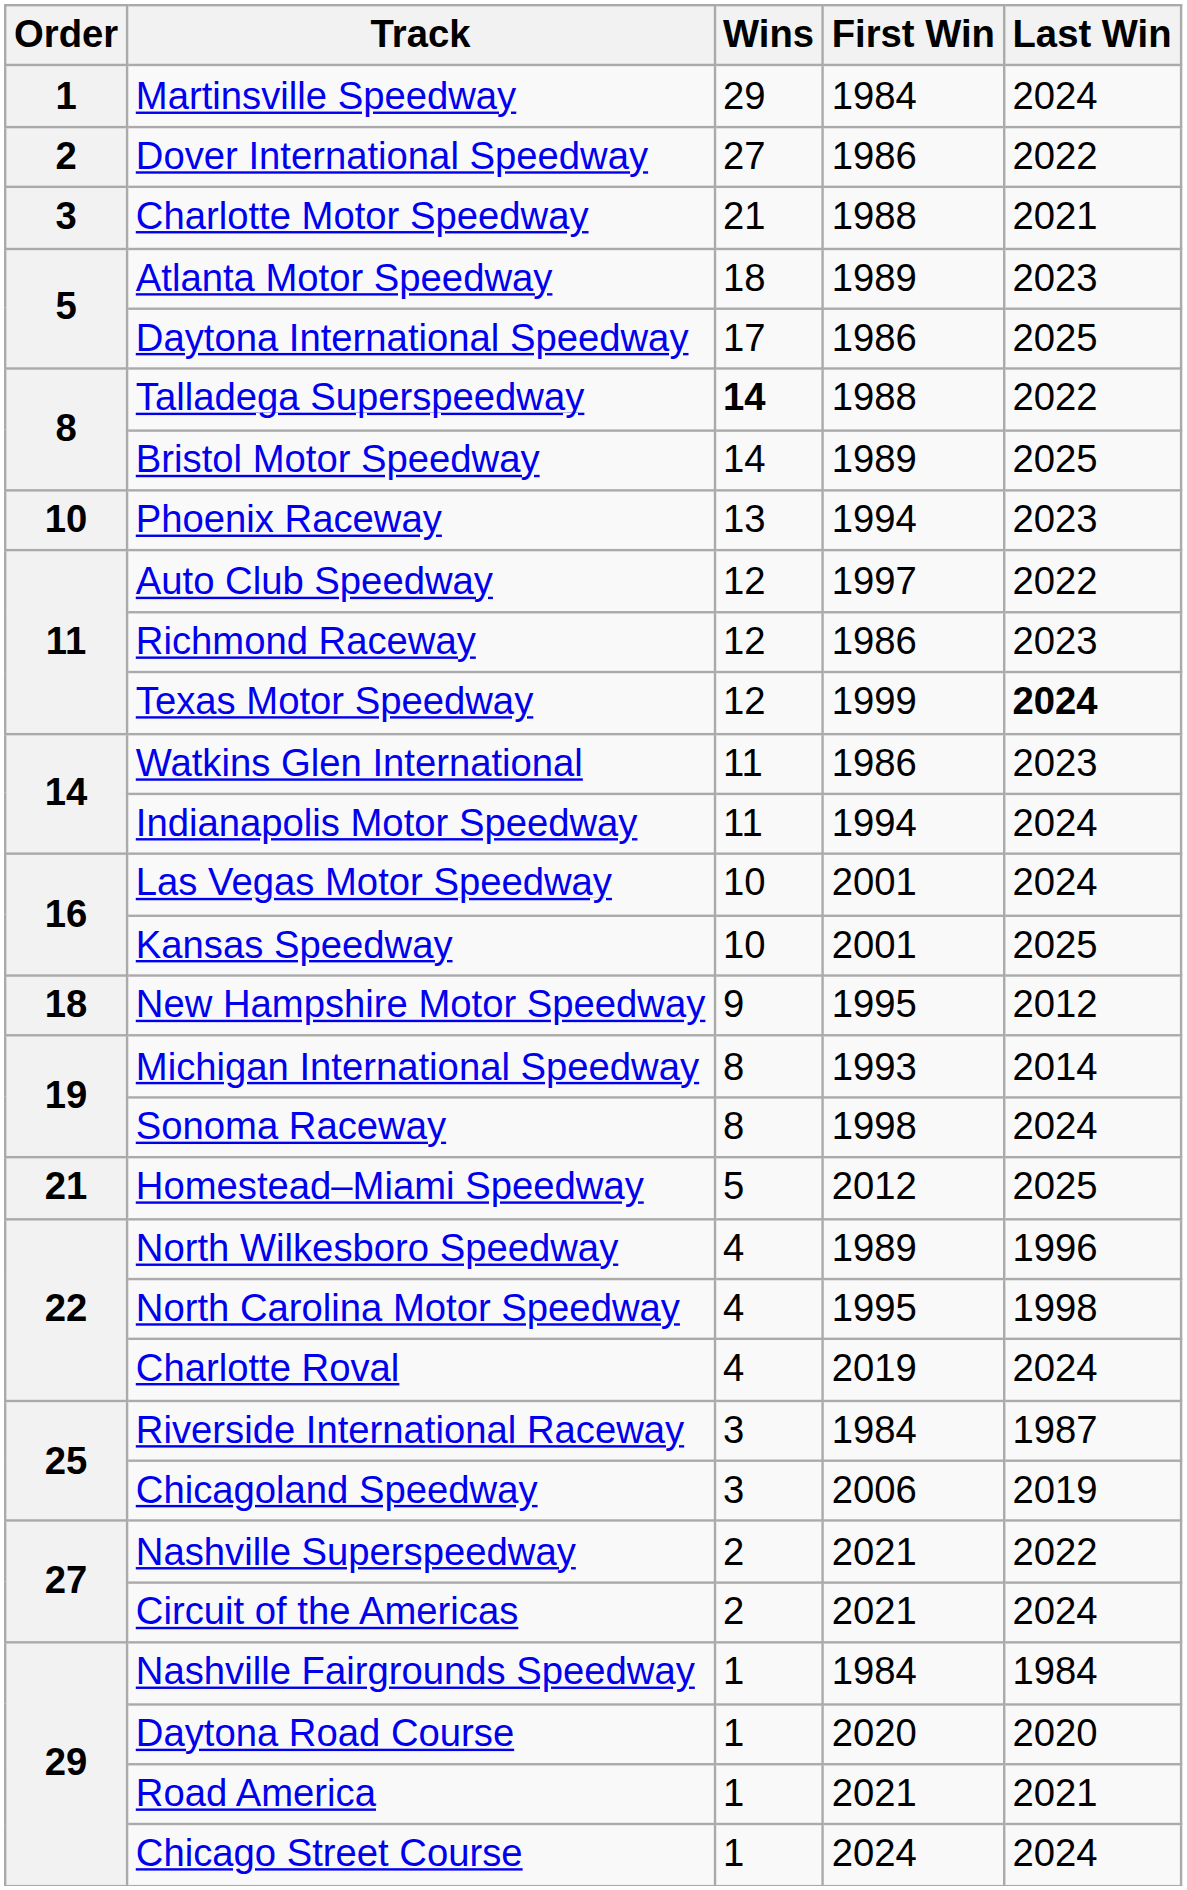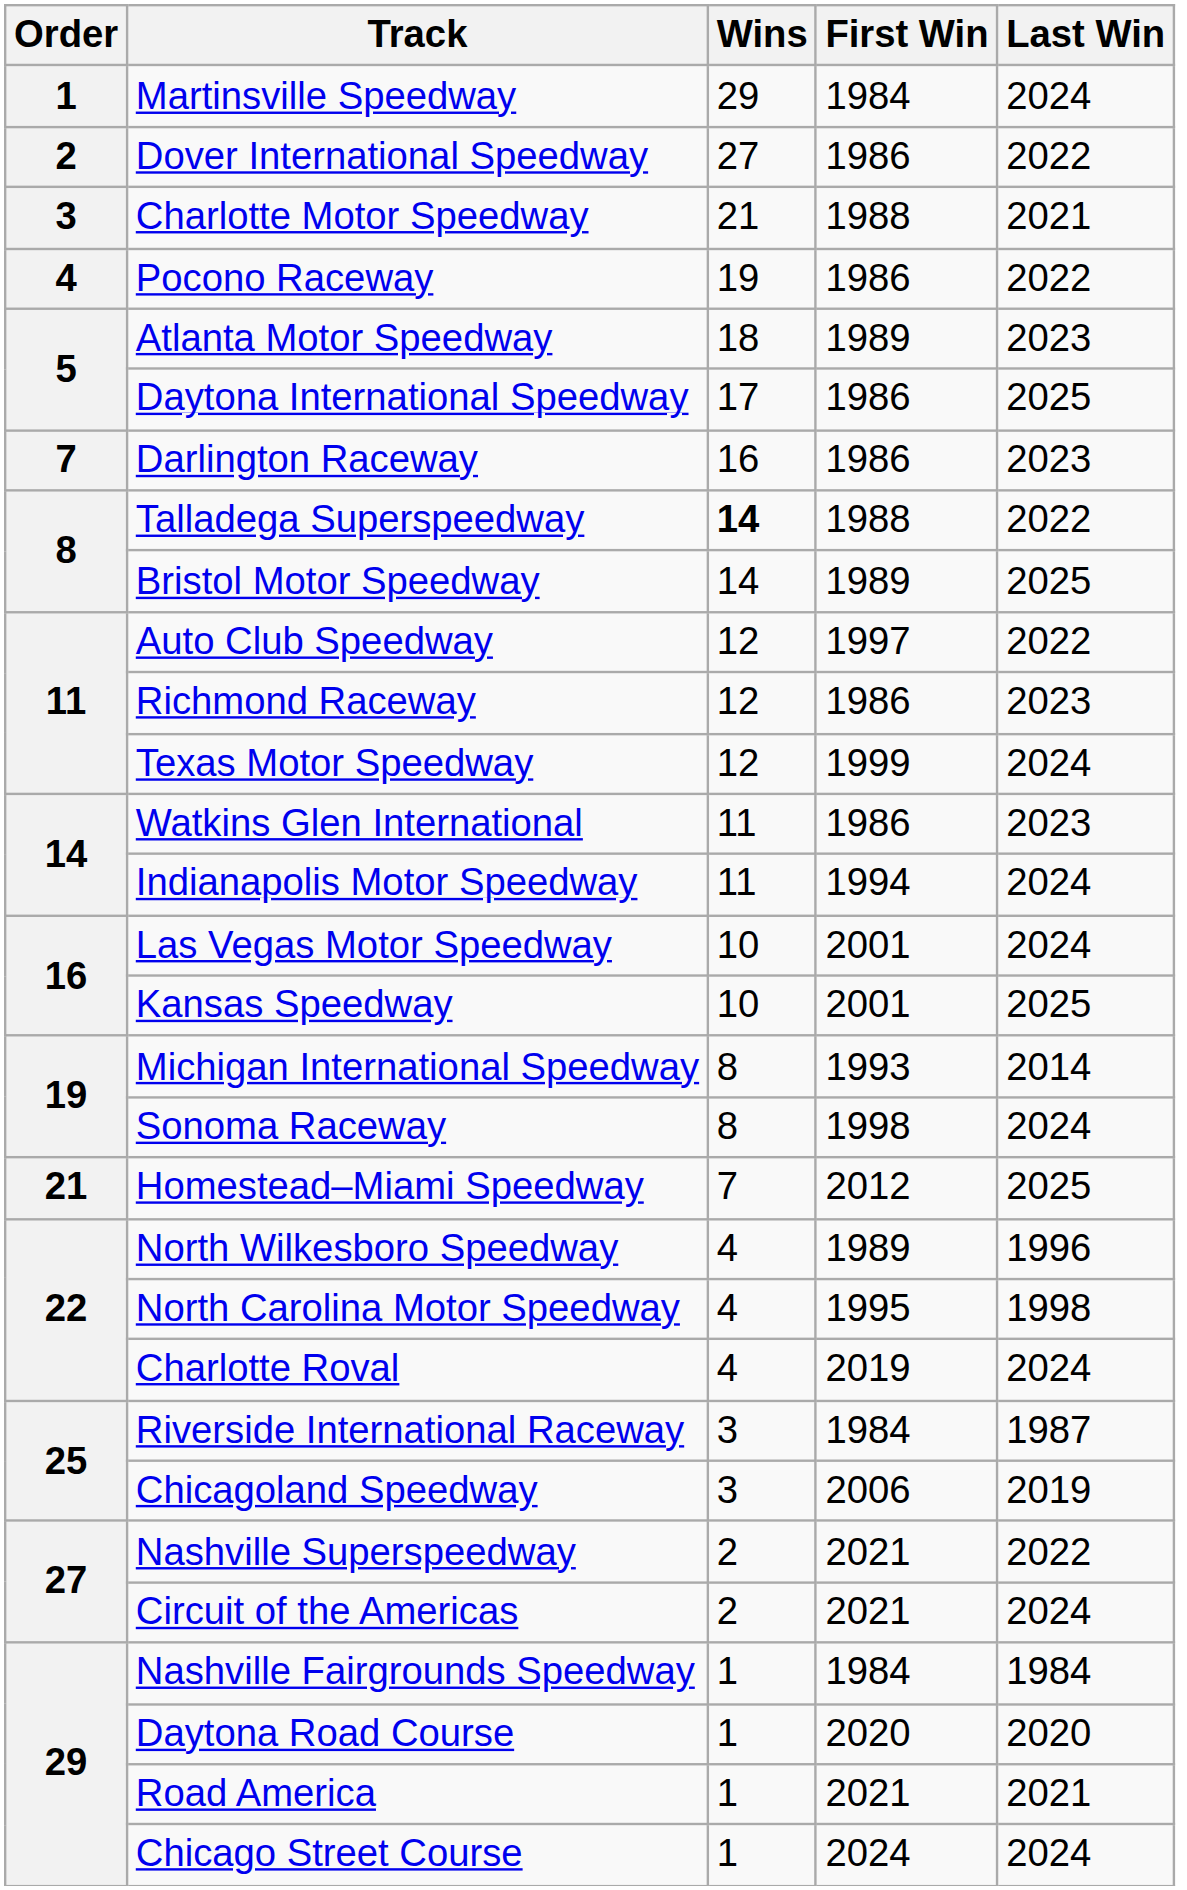+ row: 4 | Pocono Raceway | 19 | 1986 | 2022
+ row: 7 | Darlington Raceway | 16 | 1986 | 2023
- row: 10 | Phoenix Raceway | 13 | 1994 | 2023
Texas Motor Speedway | Last Win: bold -> normal
- row: 18 | New Hampshire Motor Speedway | 9 | 1995 | 2012
Homestead–Miami Speedway | Wins: 5 -> 7
